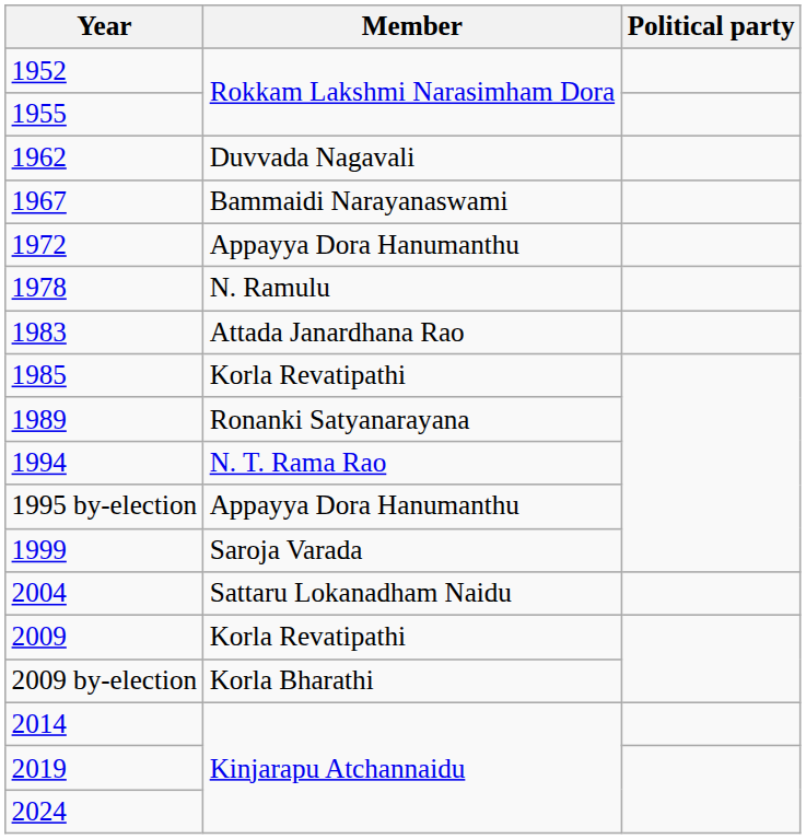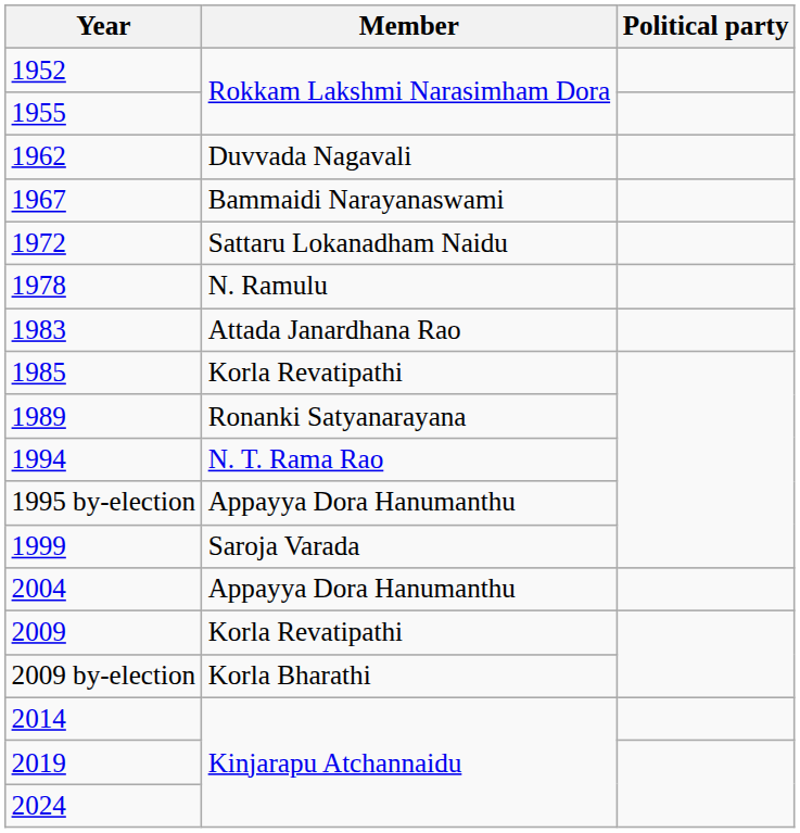1972 | Member: Appayya Dora Hanumanthu -> Sattaru Lokanadham Naidu
2004 | Member: Sattaru Lokanadham Naidu -> Appayya Dora Hanumanthu
